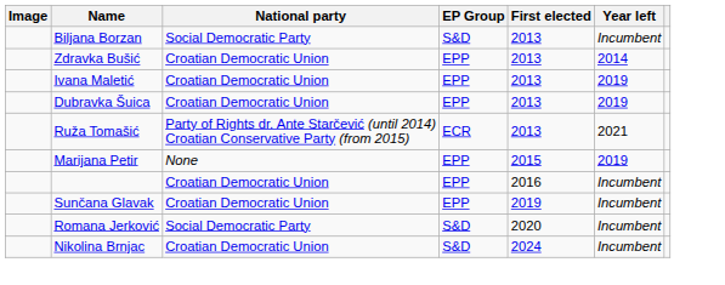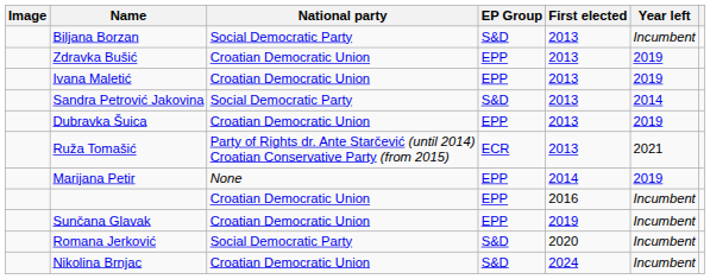Zdravka Bušić | Year left: 2014 -> 2019
+ row: Sandra Petrović Jakovina | Social Democratic Party | S&D | 2013 | 2014
Marijana Petir | First elected: 2015 -> 2014
